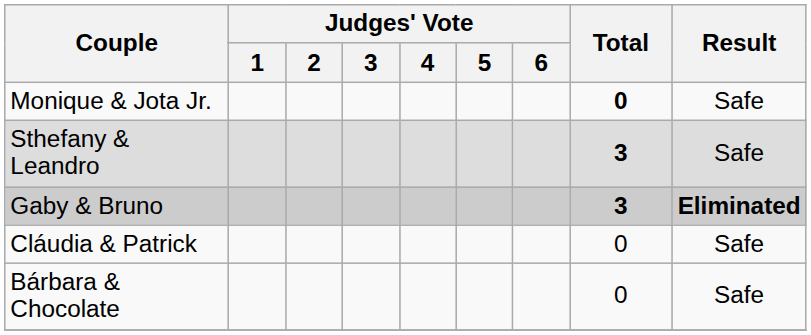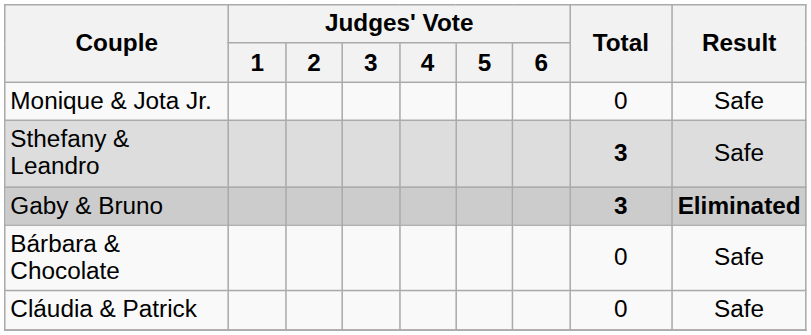Monique & Jota Jr. | Total: bold -> normal
rows swapped: Bárbara & Chocolate <-> Cláudia & Patrick
